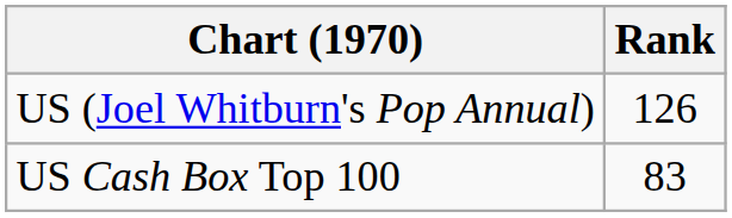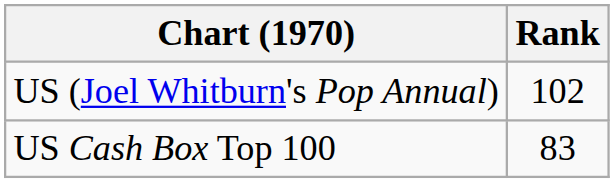US (Joel Whitburn's Pop Annual) | Rank: 126 -> 102
